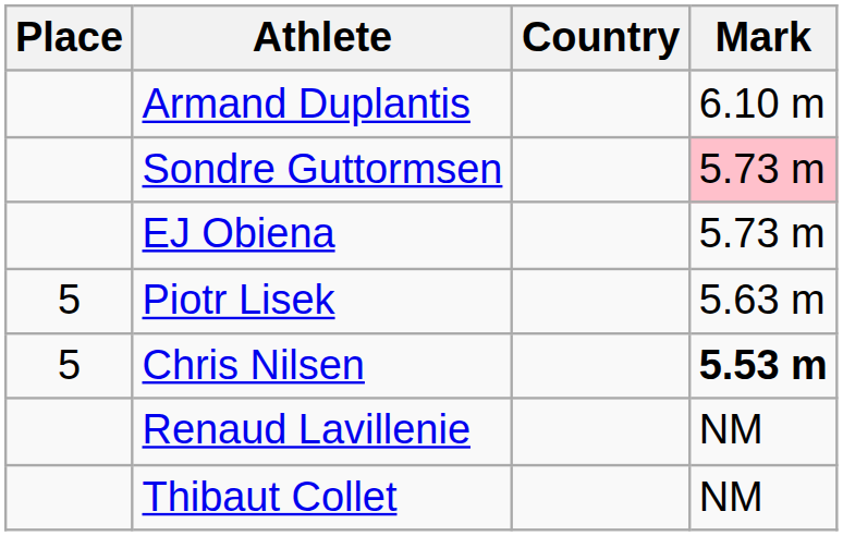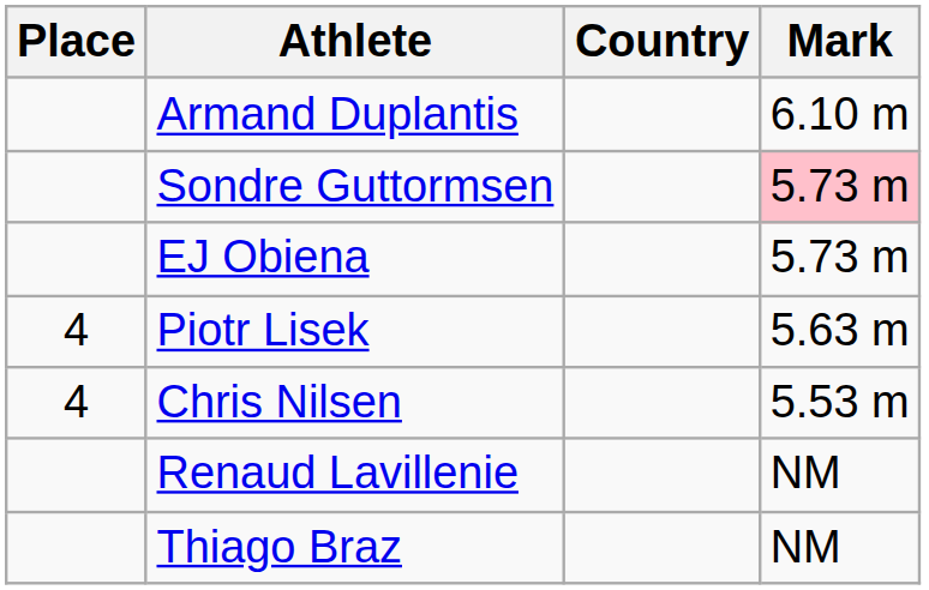Piotr Lisek | Place: 5 -> 4
Chris Nilsen | Place: 5 -> 4
Chris Nilsen | Mark: bold -> normal
- row: Thibaut Collet | NM
+ row: Thiago Braz | NM
